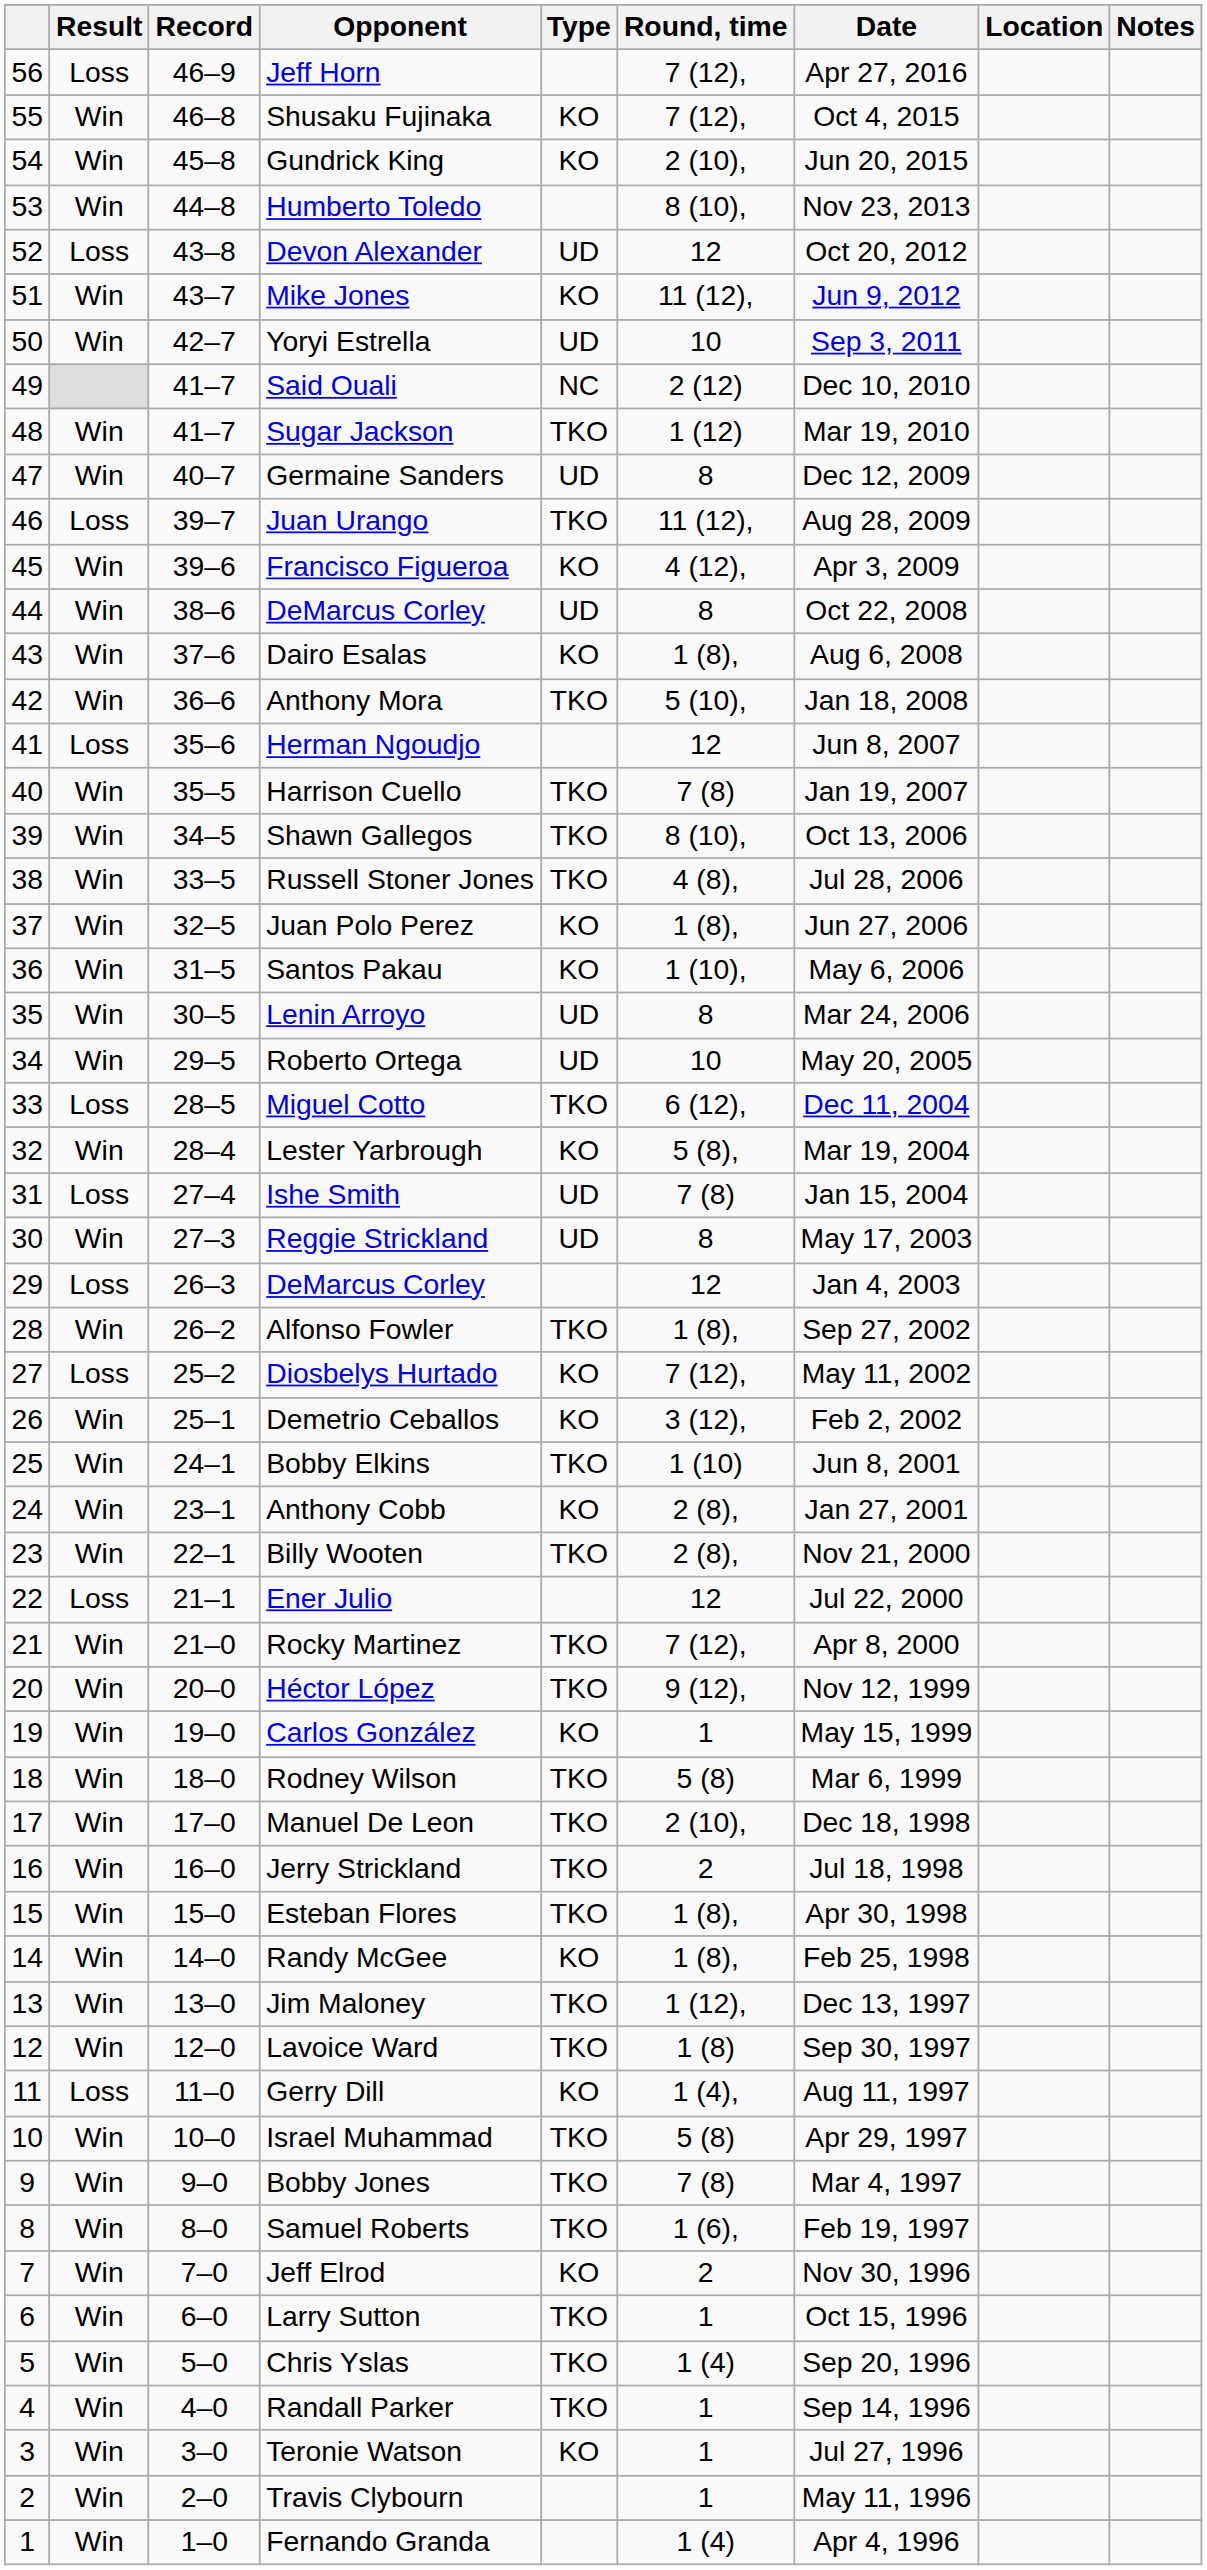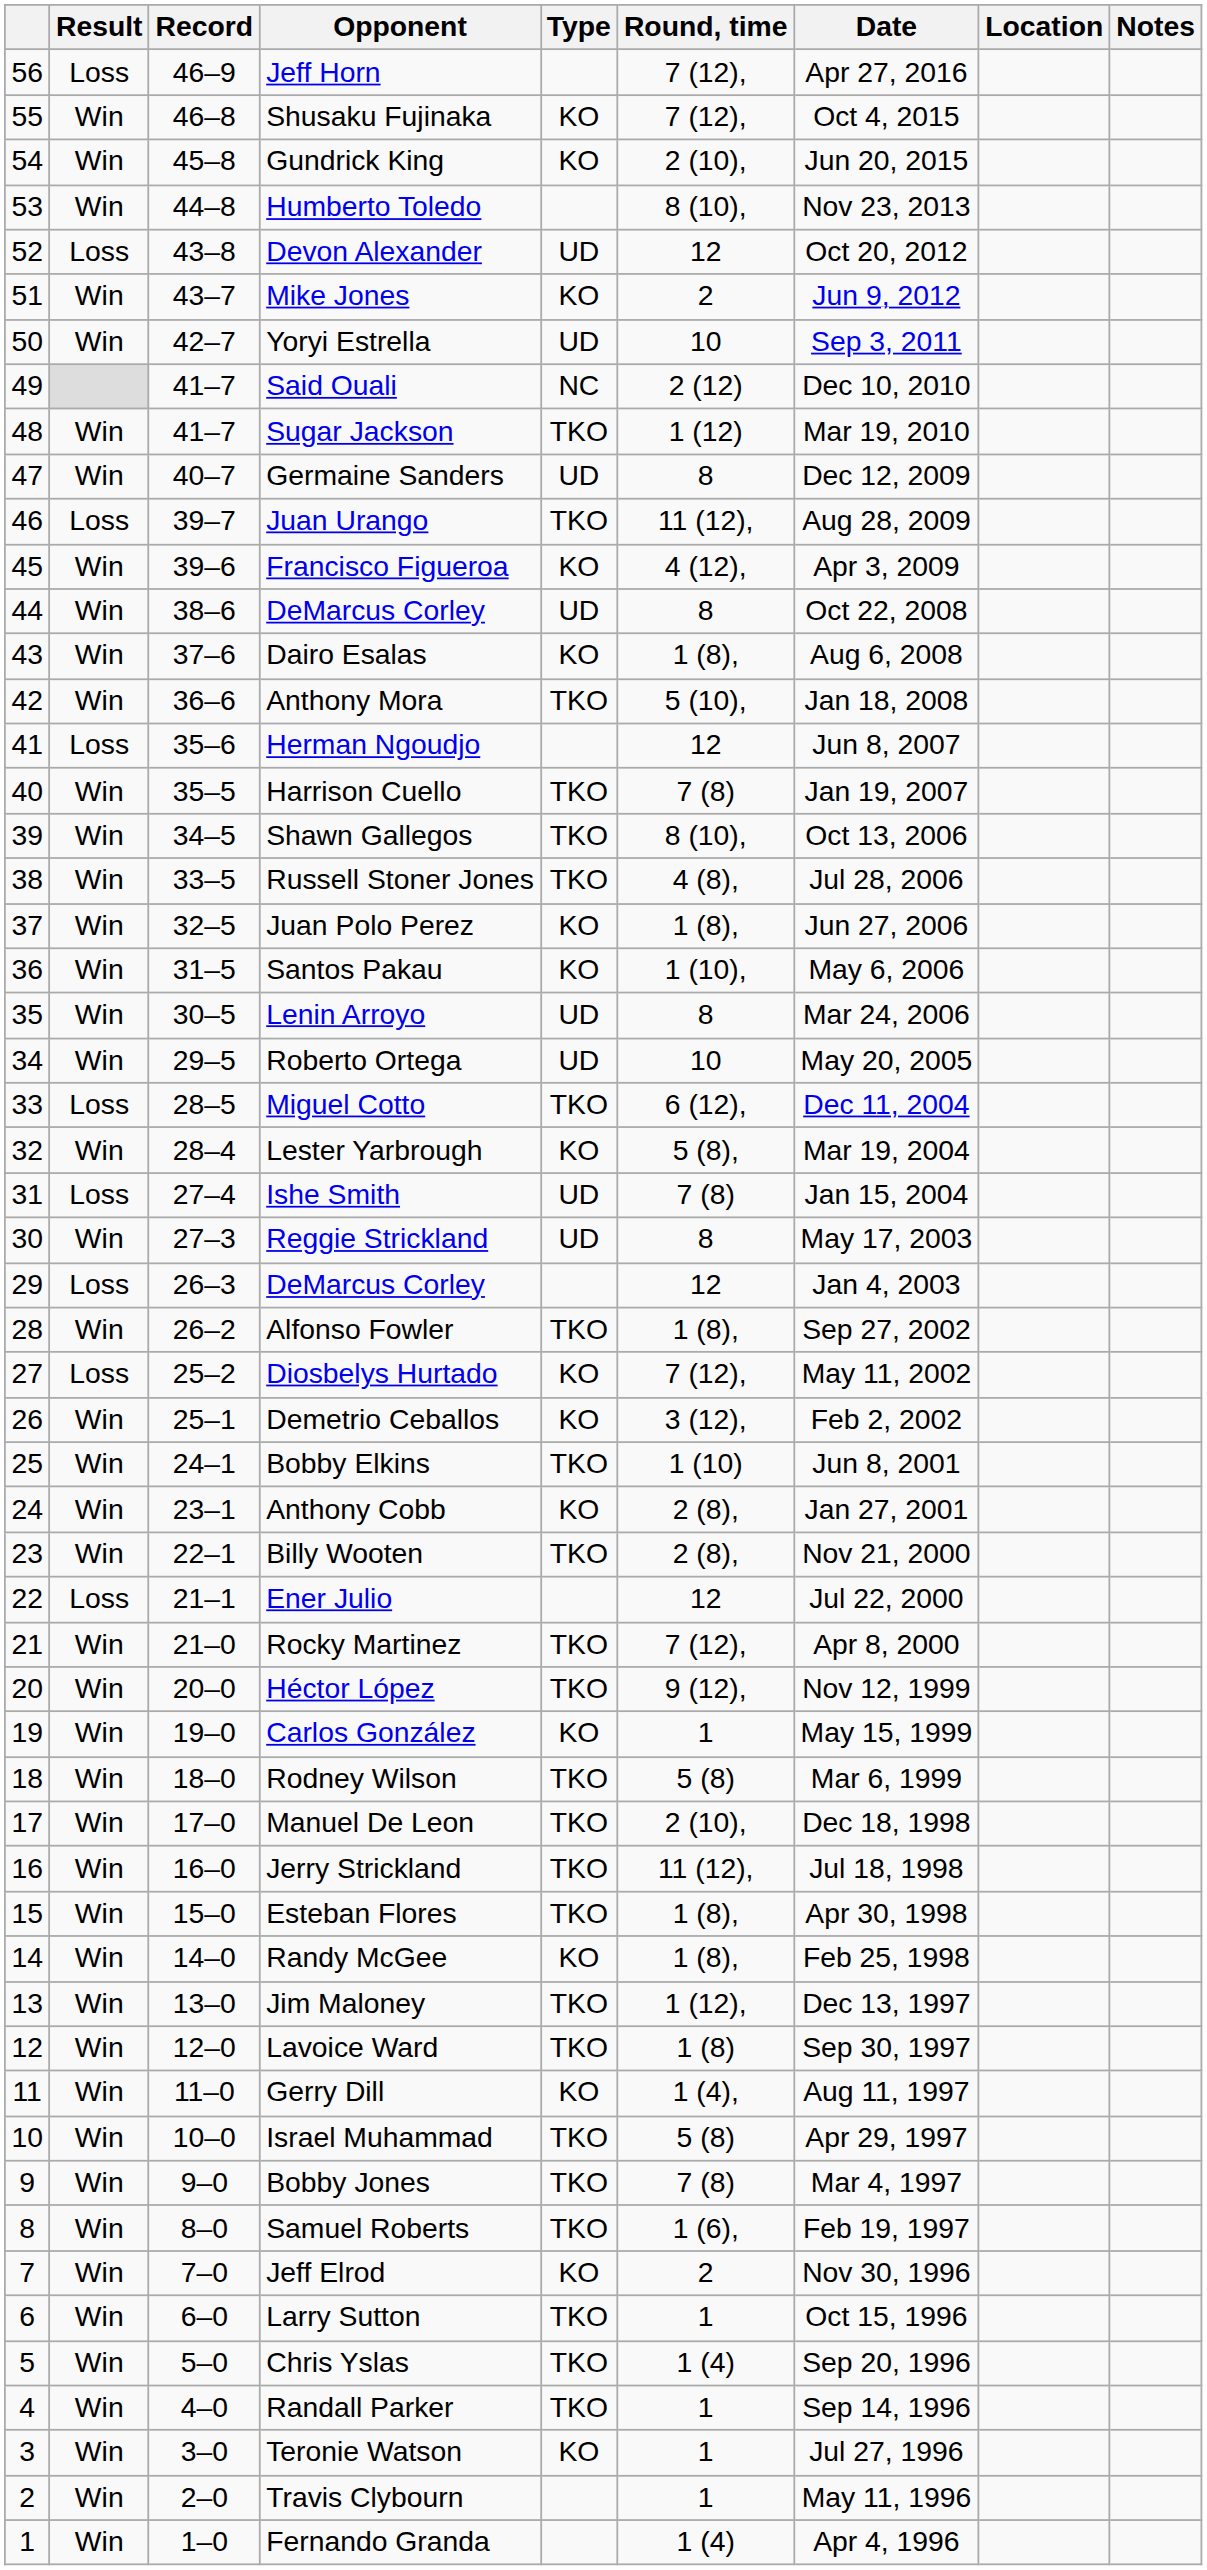Mike Jones | Round, time: 11 (12), -> 2
Jerry Strickland | Round, time: 2 -> 11 (12),
Gerry Dill | Result: Loss -> Win
